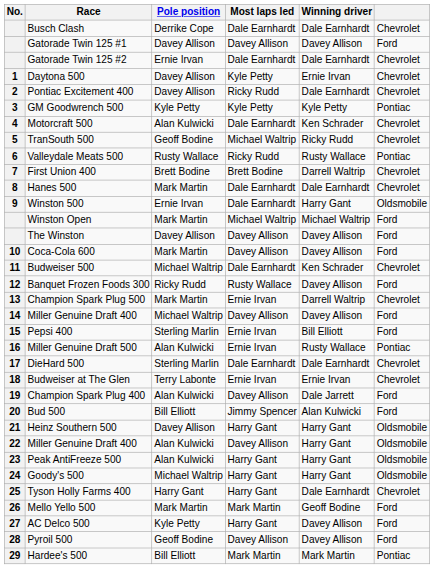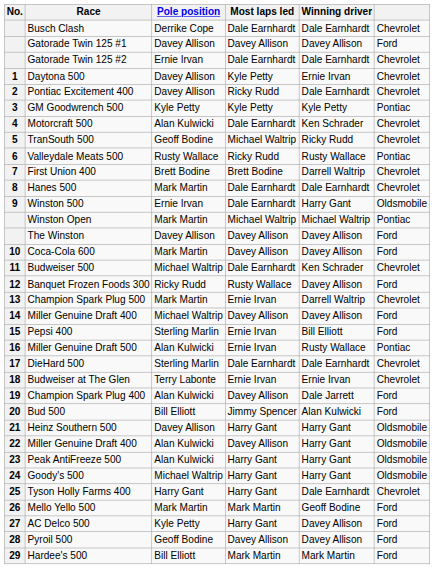Winston Open | column 6: Ford -> Pontiac
Hardee's 500 | column 6: Pontiac -> Ford
